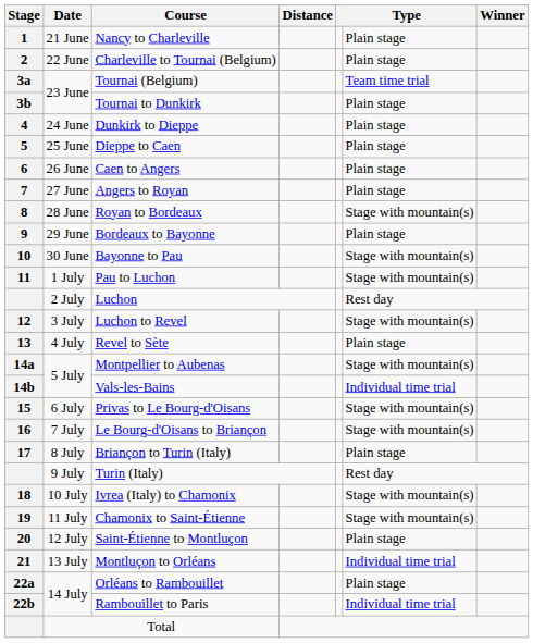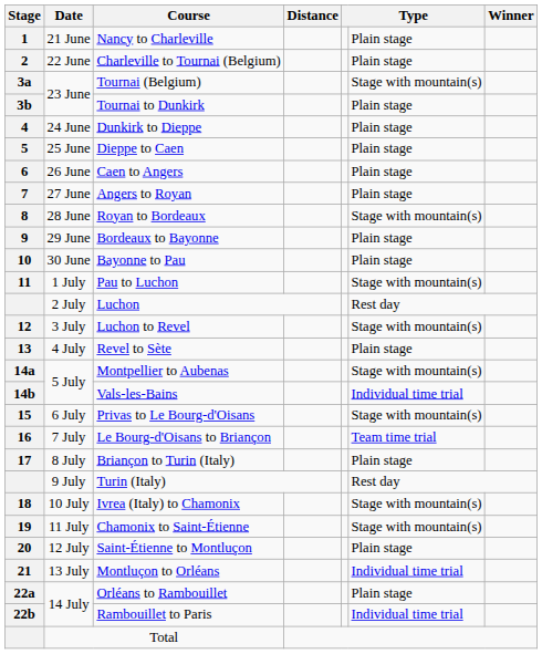Tournai (Belgium) | column 6: Team time trial -> Stage with mountain(s)
Bayonne to Pau | column 6: Stage with mountain(s) -> Plain stage
Le Bourg-d'Oisans to Briançon | column 6: Stage with mountain(s) -> Team time trial
